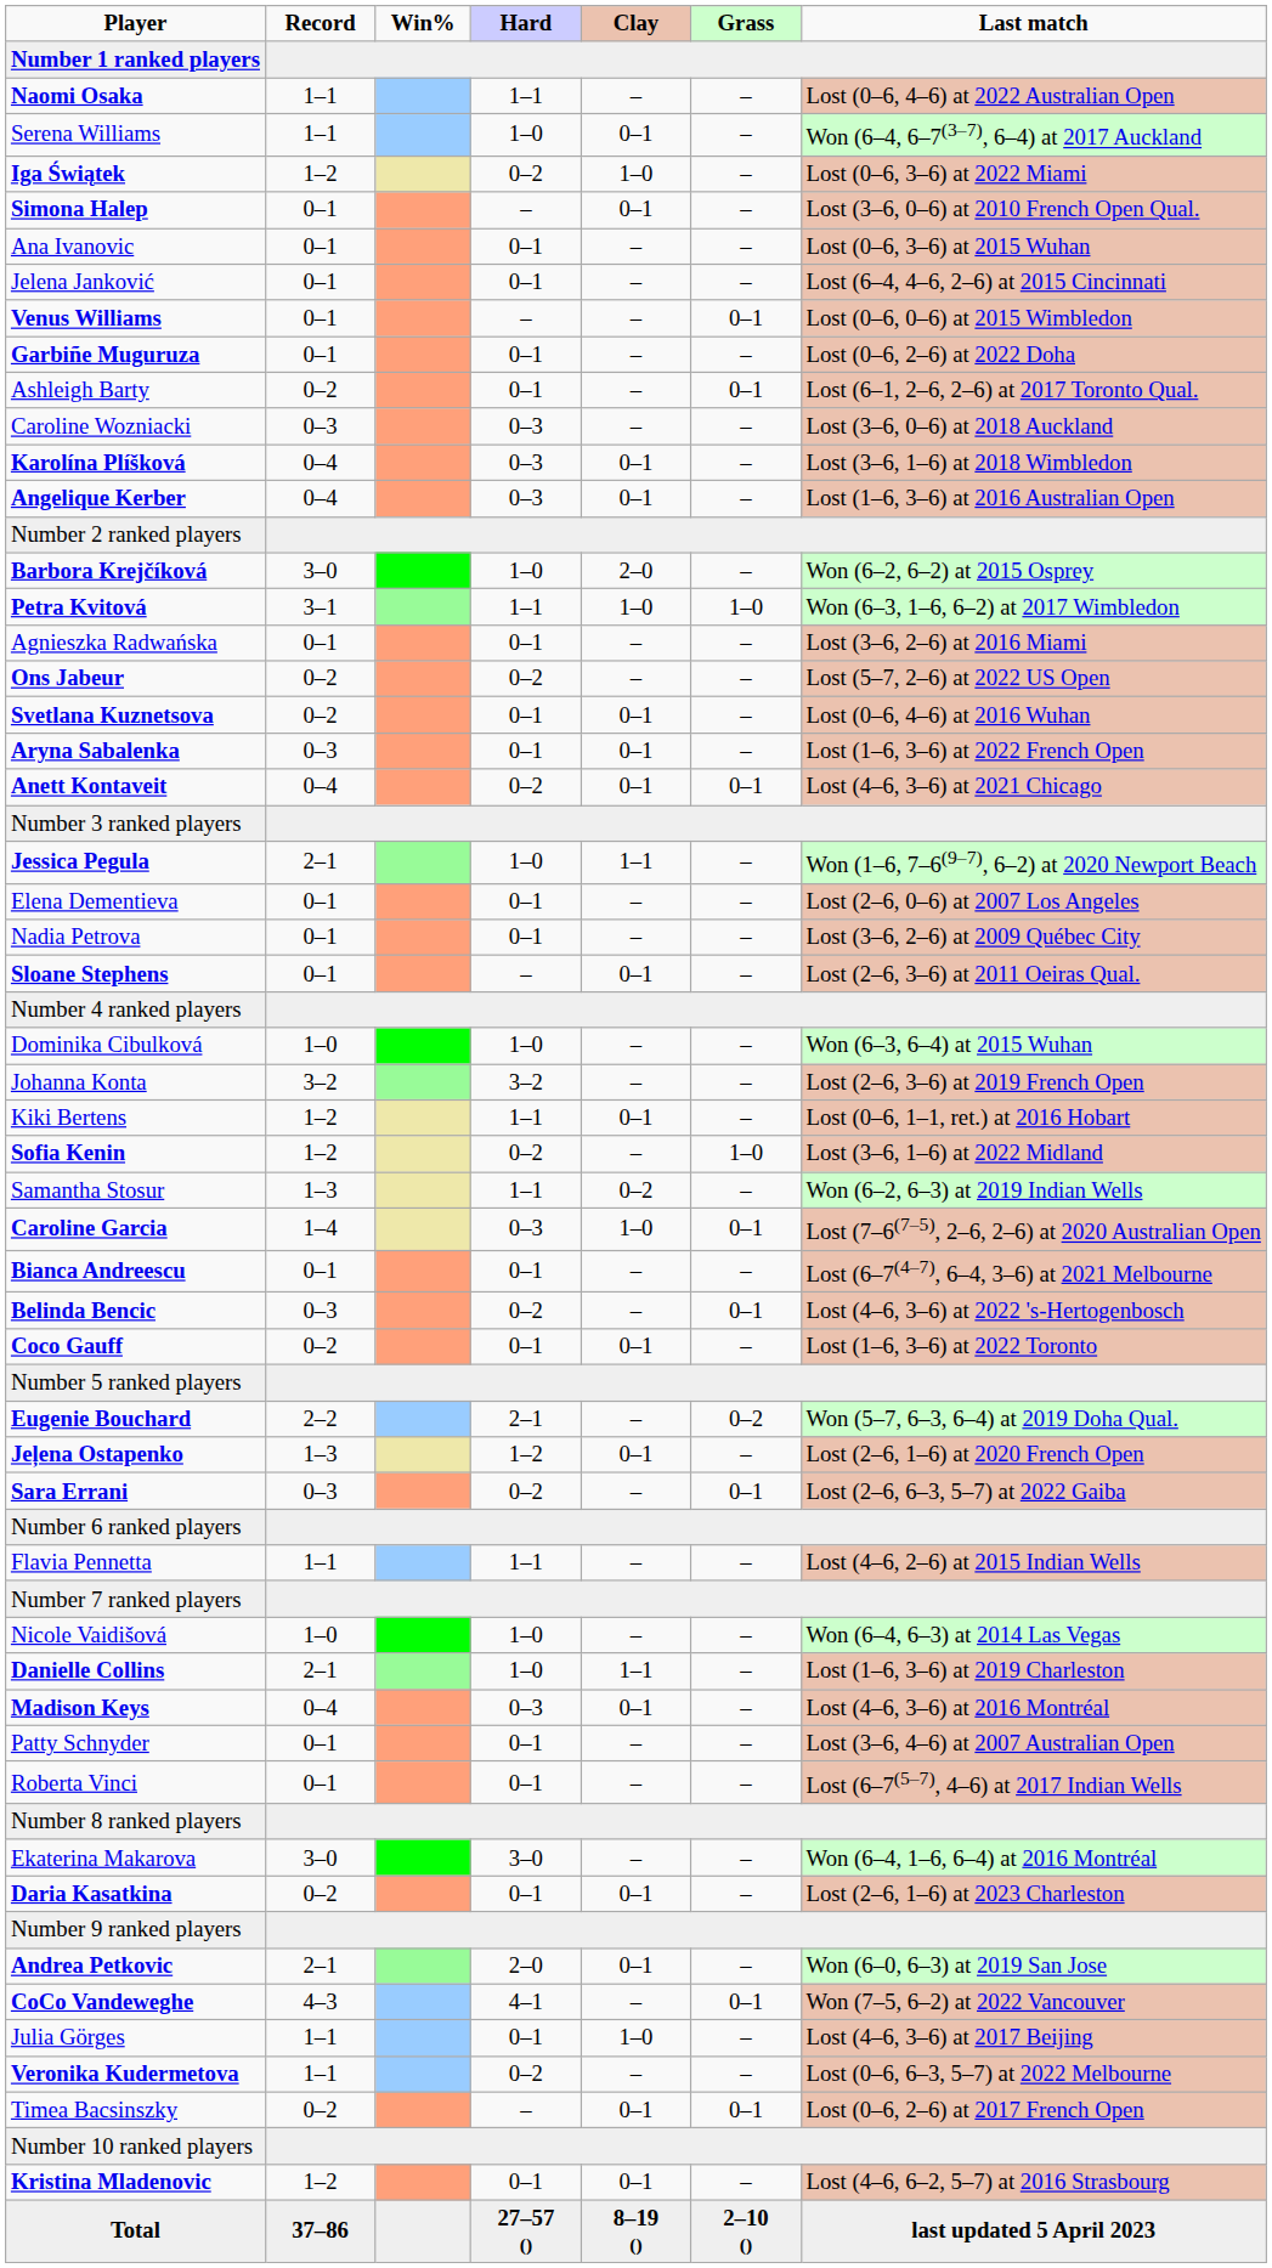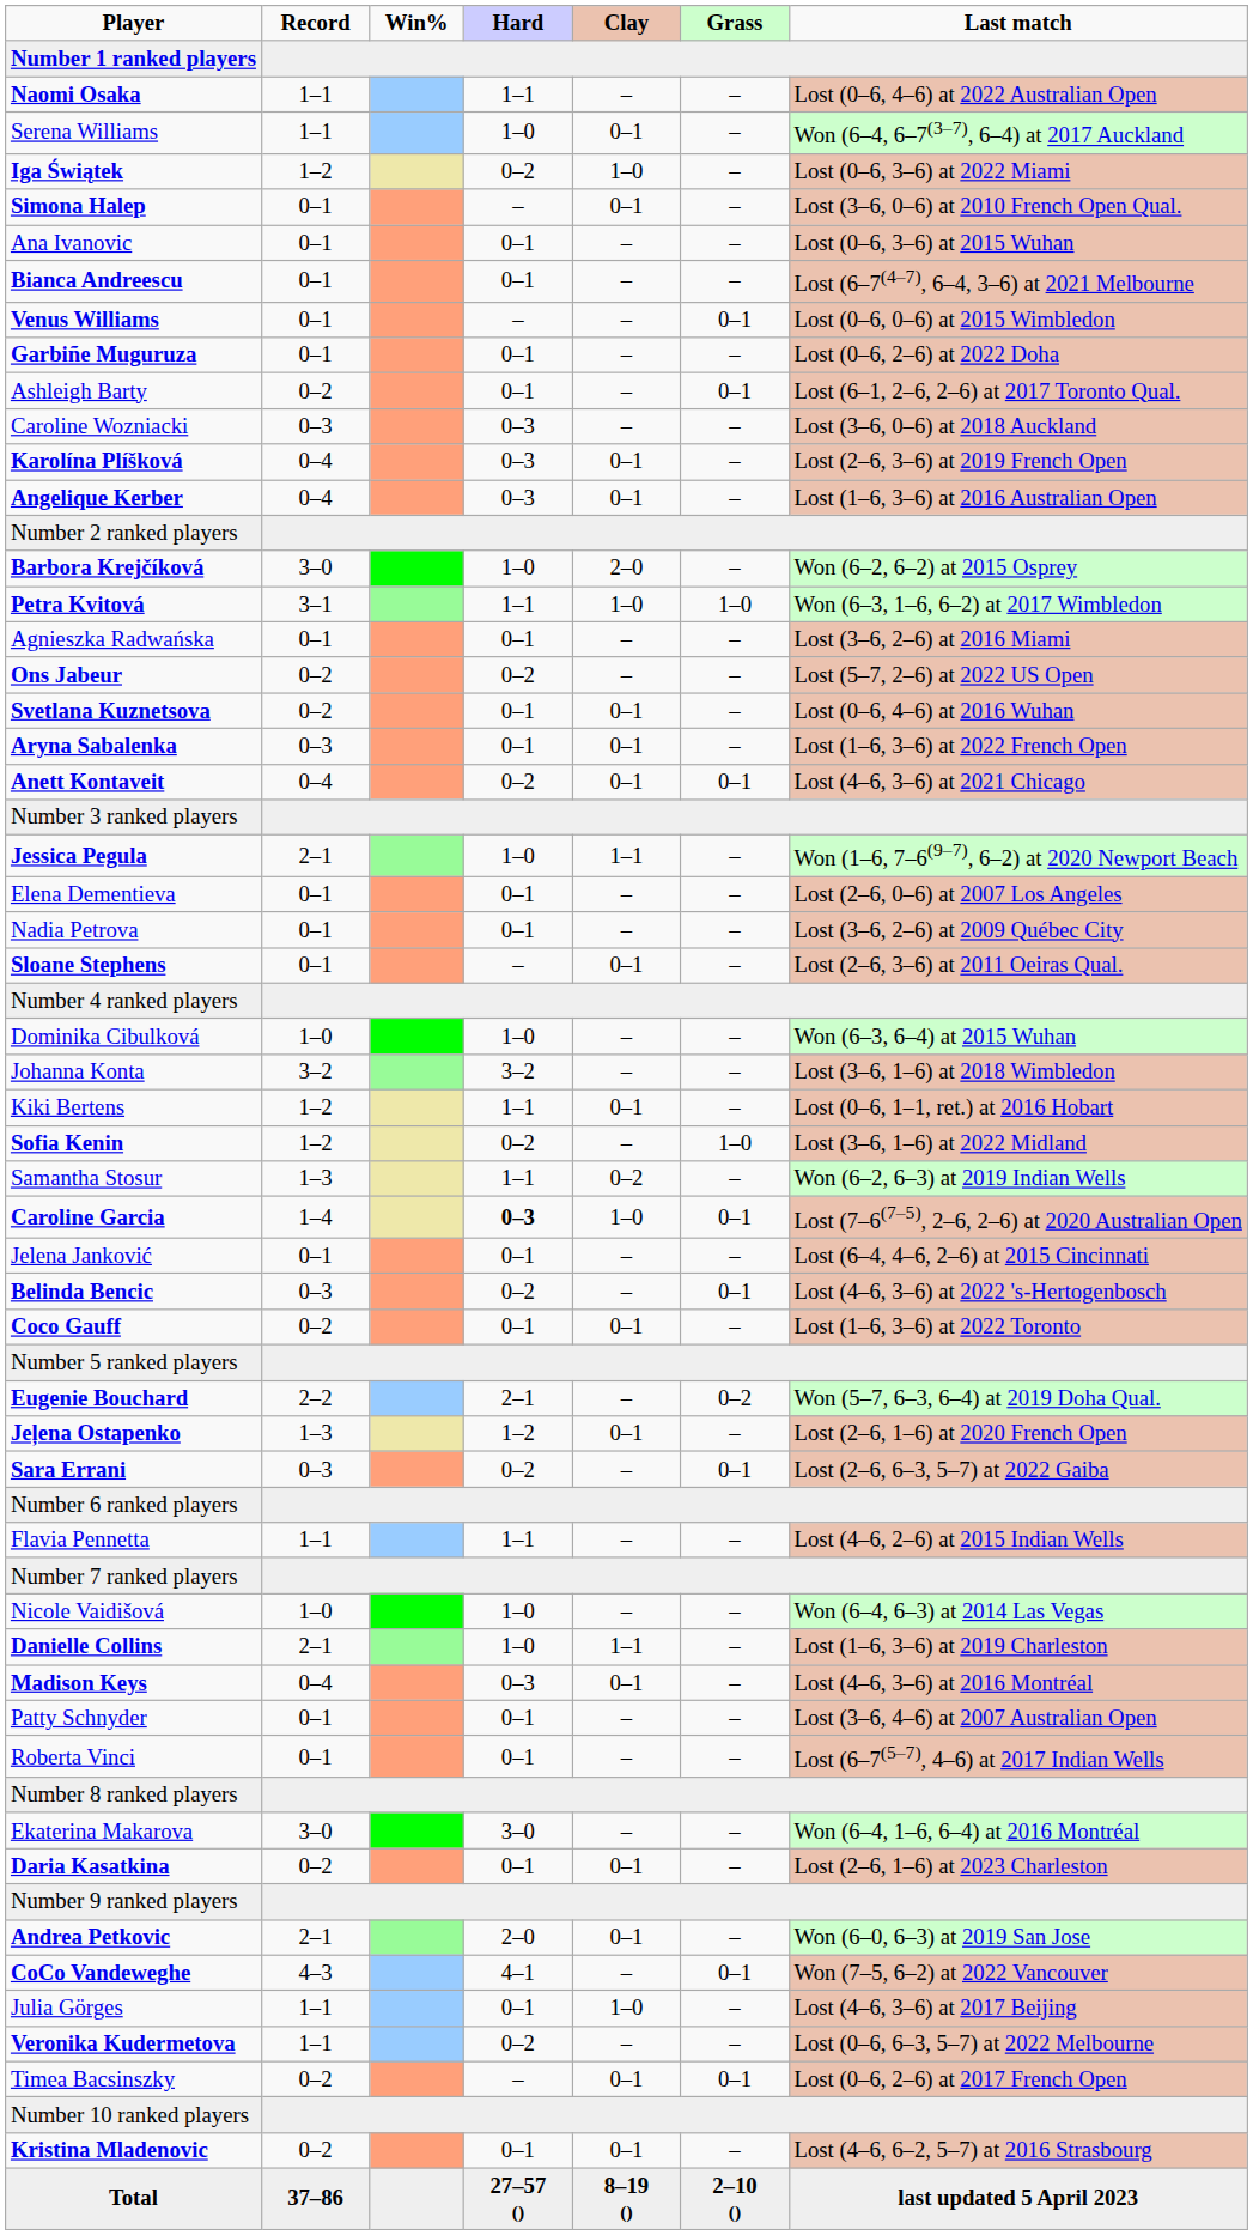rows swapped: Jelena Janković <-> Bianca Andreescu
Karolína Plíšková | Last match: Lost (3–6, 1–6) at 2018 Wimbledon -> Lost (2–6, 3–6) at 2019 French Open
Johanna Konta | Last match: Lost (2–6, 3–6) at 2019 French Open -> Lost (3–6, 1–6) at 2018 Wimbledon
Caroline Garcia | Hard: normal -> bold
Kristina Mladenovic | Record: 1–2 -> 0–2
